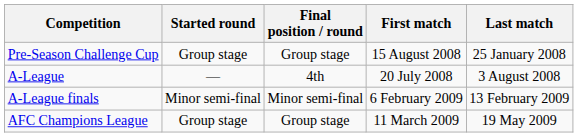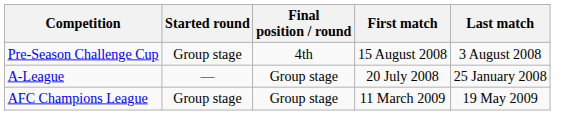Pre-Season Challenge Cup | Final position / round: Group stage -> 4th
Pre-Season Challenge Cup | Last match: 25 January 2008 -> 3 August 2008
A-League | Final position / round: 4th -> Group stage
A-League | Last match: 3 August 2008 -> 25 January 2008
- row: A-League finals | Minor semi-final | Minor semi-final | 6 February 2009 | 13 February 2009
